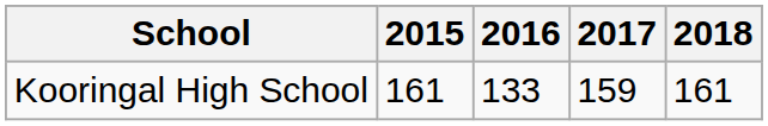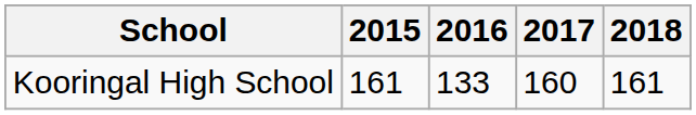Kooringal High School | 2017: 159 -> 160
